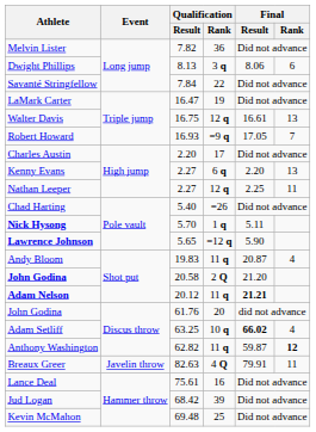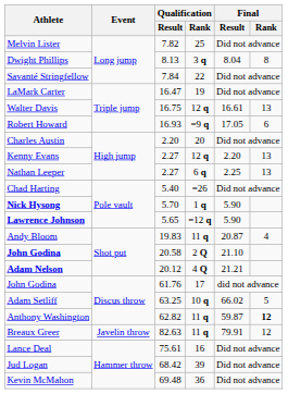Melvin Lister | Qualification / Rank: 36 -> 25
Dwight Phillips | Final / Result: 8.06 -> 8.04
Dwight Phillips | Final / Rank: 6 -> 8
Robert Howard | Final / Rank: 7 -> 6
Charles Austin | Qualification / Rank: 17 -> 20
Kenny Evans | Qualification / Rank: 6 q -> 12 q
Nathan Leeper | Qualification / Rank: 12 q -> 6 q
Nathan Leeper | Final / Rank: 11 -> 13
Nick Hysong | Final / Result: 5.11 -> 5.90
John Godina / 20.58 | Final / Result: 21.20 -> 21.10
Adam Nelson | Qualification / Rank: 11 q -> 4 Q
Adam Nelson | Final / Result: bold -> normal
John Godina / 61.76 | Qualification / Rank: 20 -> 17
Adam Setliff | Final / Result: bold -> normal
Adam Setliff | Final / Rank: 4 -> 5
Breaux Greer | Qualification / Rank: 4 Q -> 11 q
Breaux Greer | Final / Rank: 11 -> 12
Kevin McMahon | Qualification / Rank: 25 -> 36
